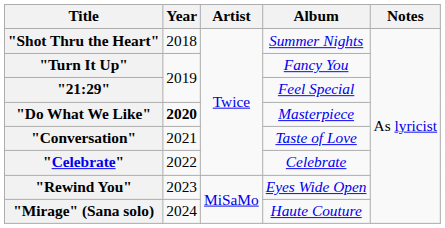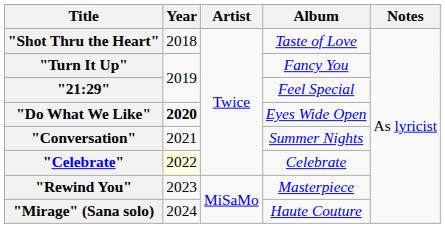"Shot Thru the Heart" | Album: Summer Nights -> Taste of Love
"Do What We Like" | Album: Masterpiece -> Eyes Wide Open
"Conversation" | Album: Taste of Love -> Summer Nights
"Celebrate" | Year: no background -> lightyellow background
"Rewind You" | Album: Eyes Wide Open -> Masterpiece
